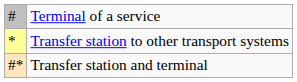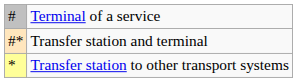rows swapped: Transfer station to other transport systems <-> Transfer station and terminal
